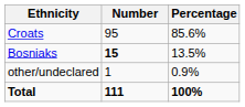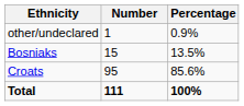rows swapped: Croats <-> other/undeclared
Bosniaks | Number: bold -> normal
